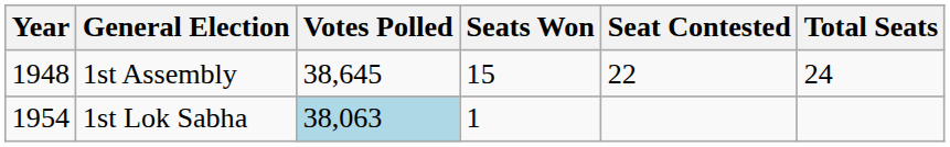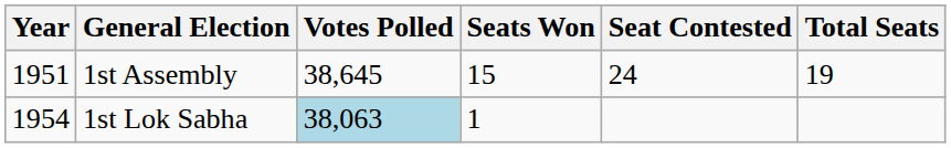1st Assembly | Year: 1948 -> 1951
1st Assembly | Seat Contested: 22 -> 24
1st Assembly | Total Seats: 24 -> 19
